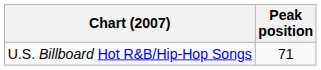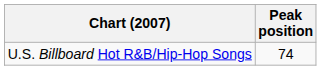U.S. Billboard Hot R&B/Hip-Hop Songs | Peak position: 71 -> 74
